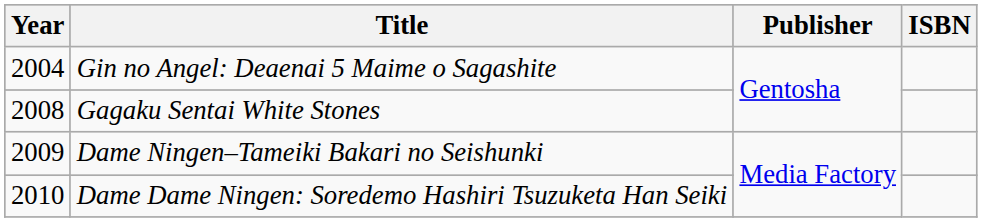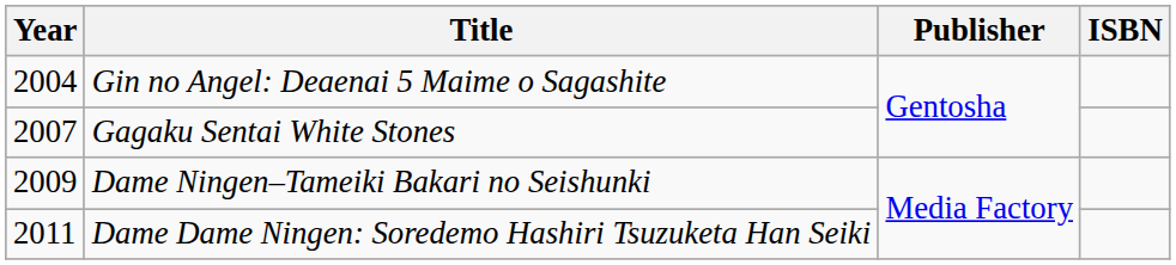Gagaku Sentai White Stones | Year: 2008 -> 2007
Dame Dame Ningen: Soredemo Hashiri Tsuzuketa Han Seiki | Year: 2010 -> 2011
